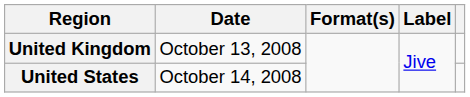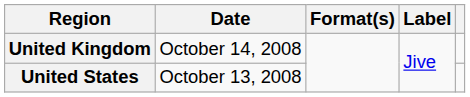United Kingdom | Date: October 13, 2008 -> October 14, 2008
United States | Date: October 14, 2008 -> October 13, 2008
